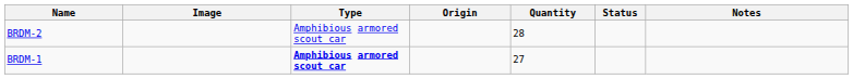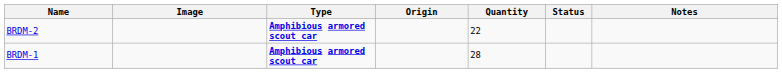BRDM-2 | Type: normal -> bold
BRDM-2 | Quantity: 28 -> 22
BRDM-1 | Quantity: 27 -> 28
